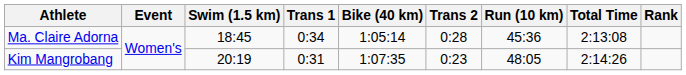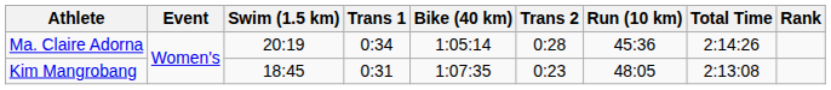Ma. Claire Adorna | Swim (1.5 km): 18:45 -> 20:19
Ma. Claire Adorna | Total Time: 2:13:08 -> 2:14:26
Kim Mangrobang | Swim (1.5 km): 20:19 -> 18:45
Kim Mangrobang | Total Time: 2:14:26 -> 2:13:08
